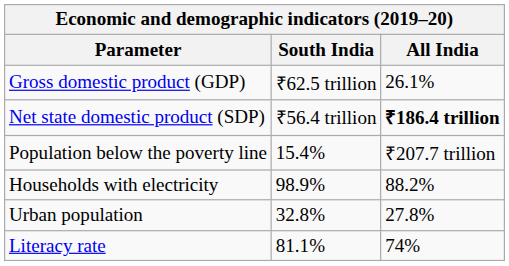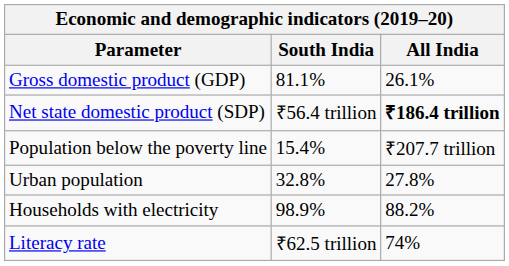Gross domestic product (GDP) | South India: ₹62.5 trillion -> 81.1%
rows swapped: Urban population <-> Households with electricity
Literacy rate | South India: 81.1% -> ₹62.5 trillion
